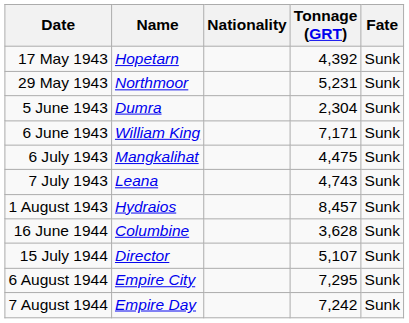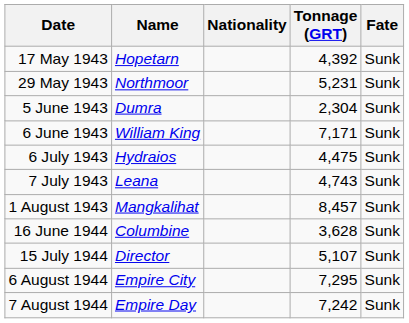6 July 1943 | Name: Mangkalihat -> Hydraios
1 August 1943 | Name: Hydraios -> Mangkalihat
